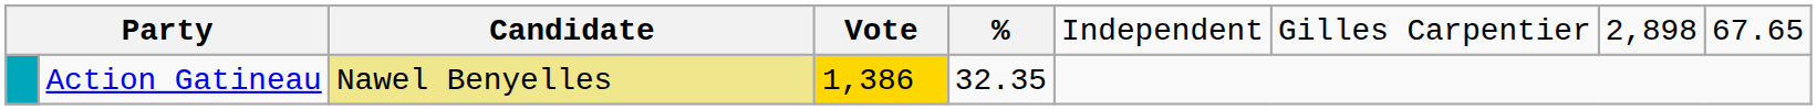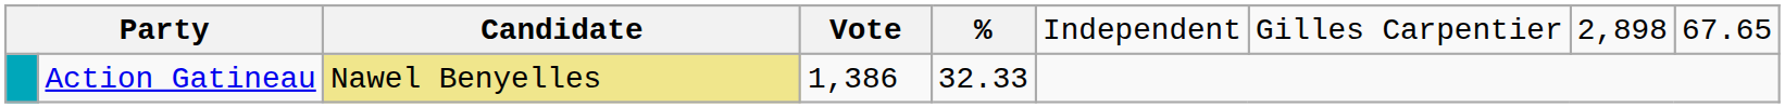Action Gatineau | column 4: gold background -> no background
Action Gatineau | column 5: 32.35 -> 32.33
